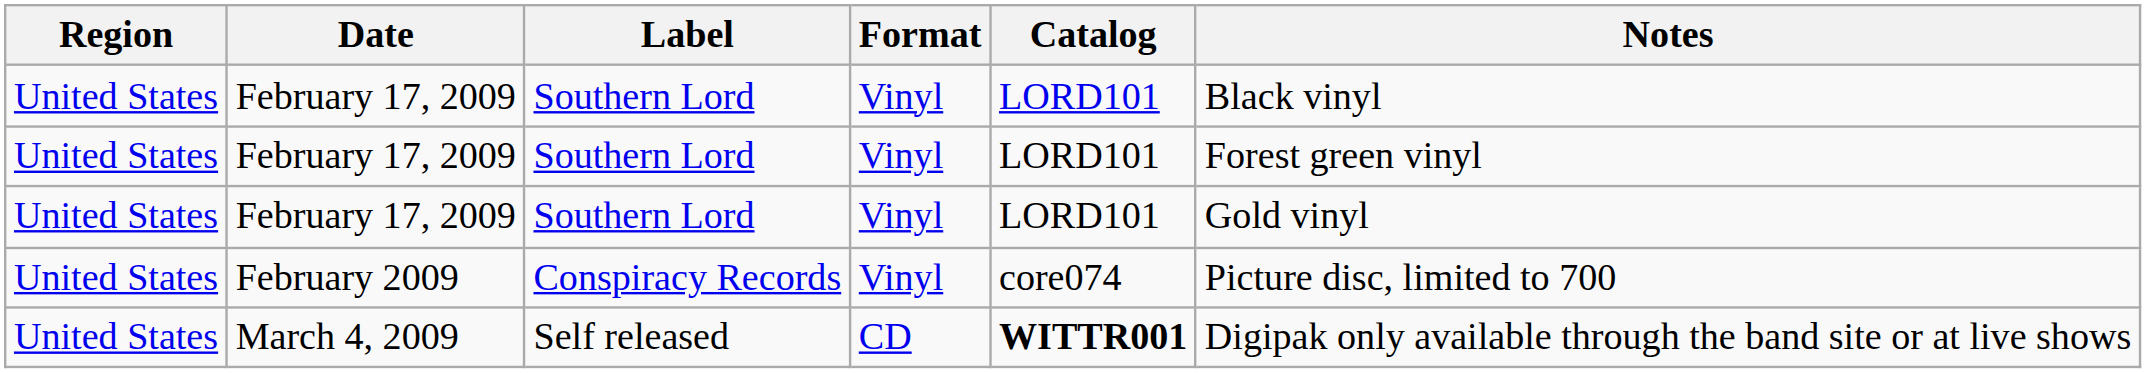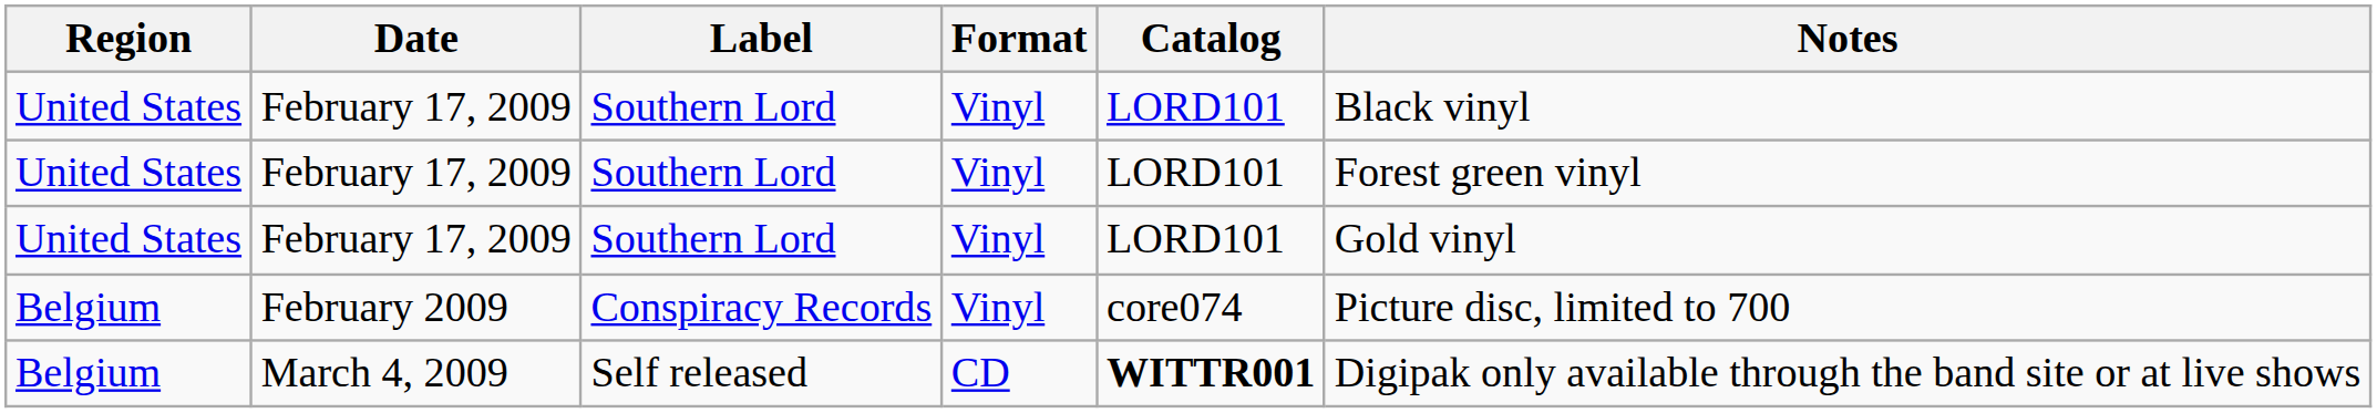February 2009 | Region: United States -> Belgium
March 4, 2009 | Region: United States -> Belgium
